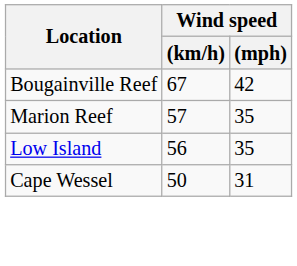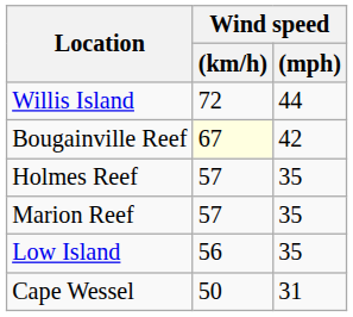+ row: Willis Island | 72 | 44
Bougainville Reef | Wind speed / (km/h): no background -> lightyellow background
+ row: Holmes Reef | 57 | 35
